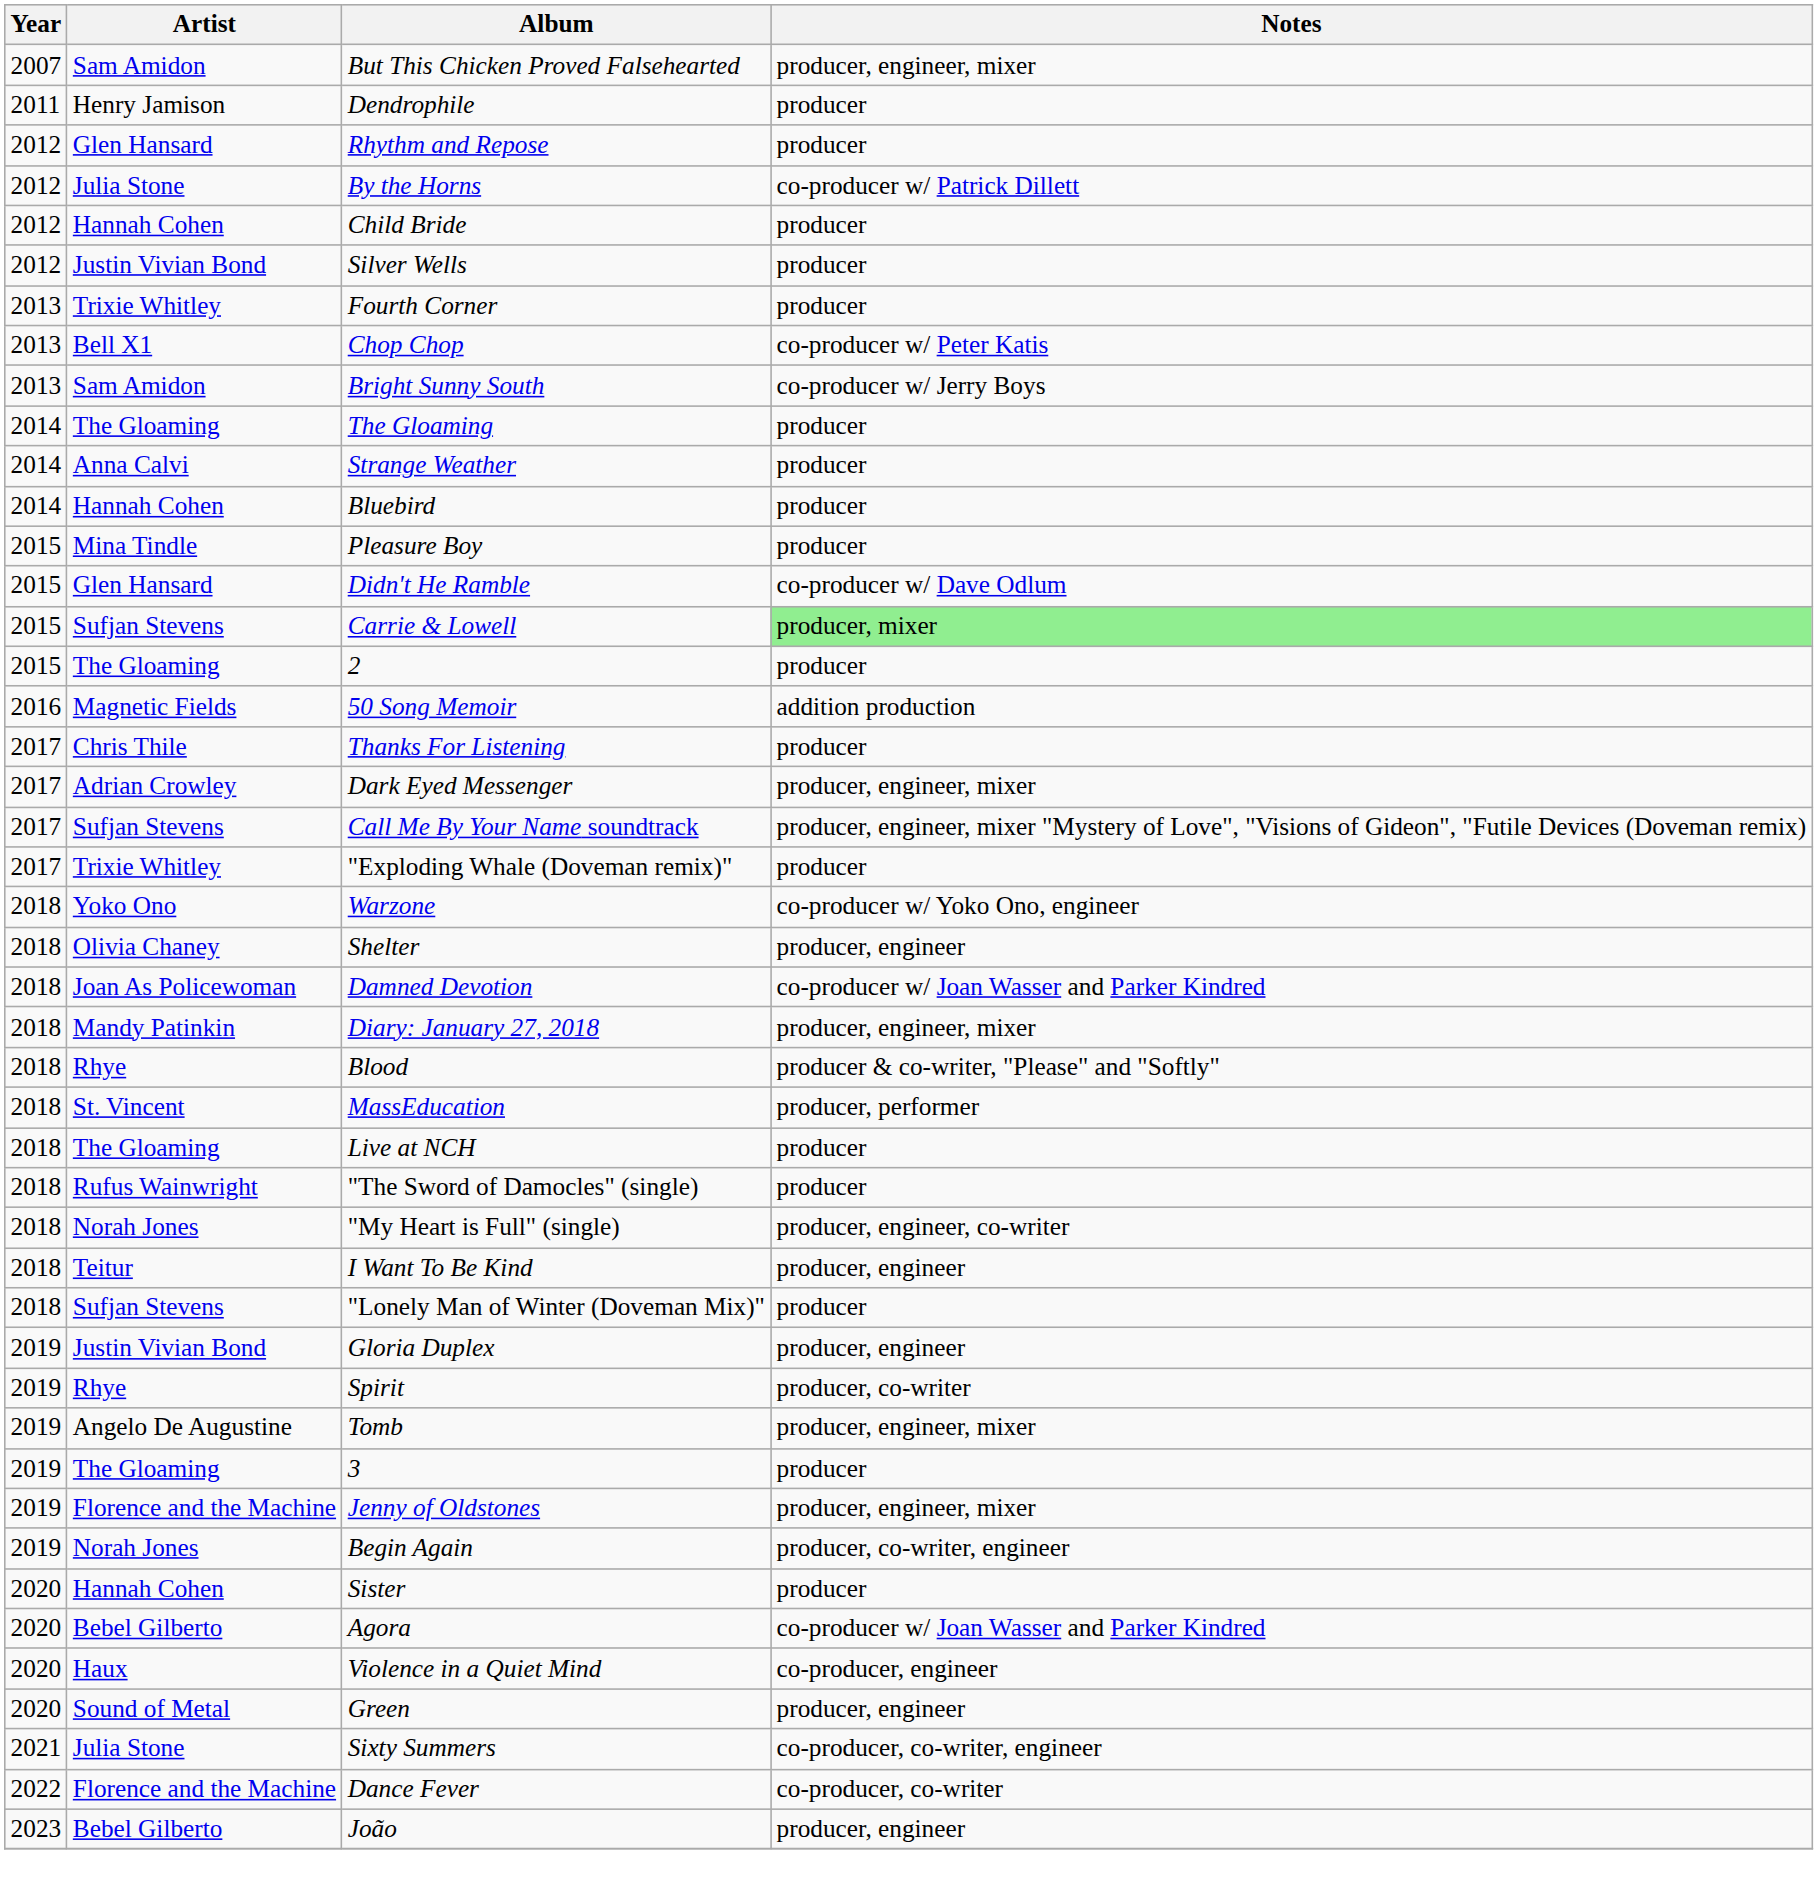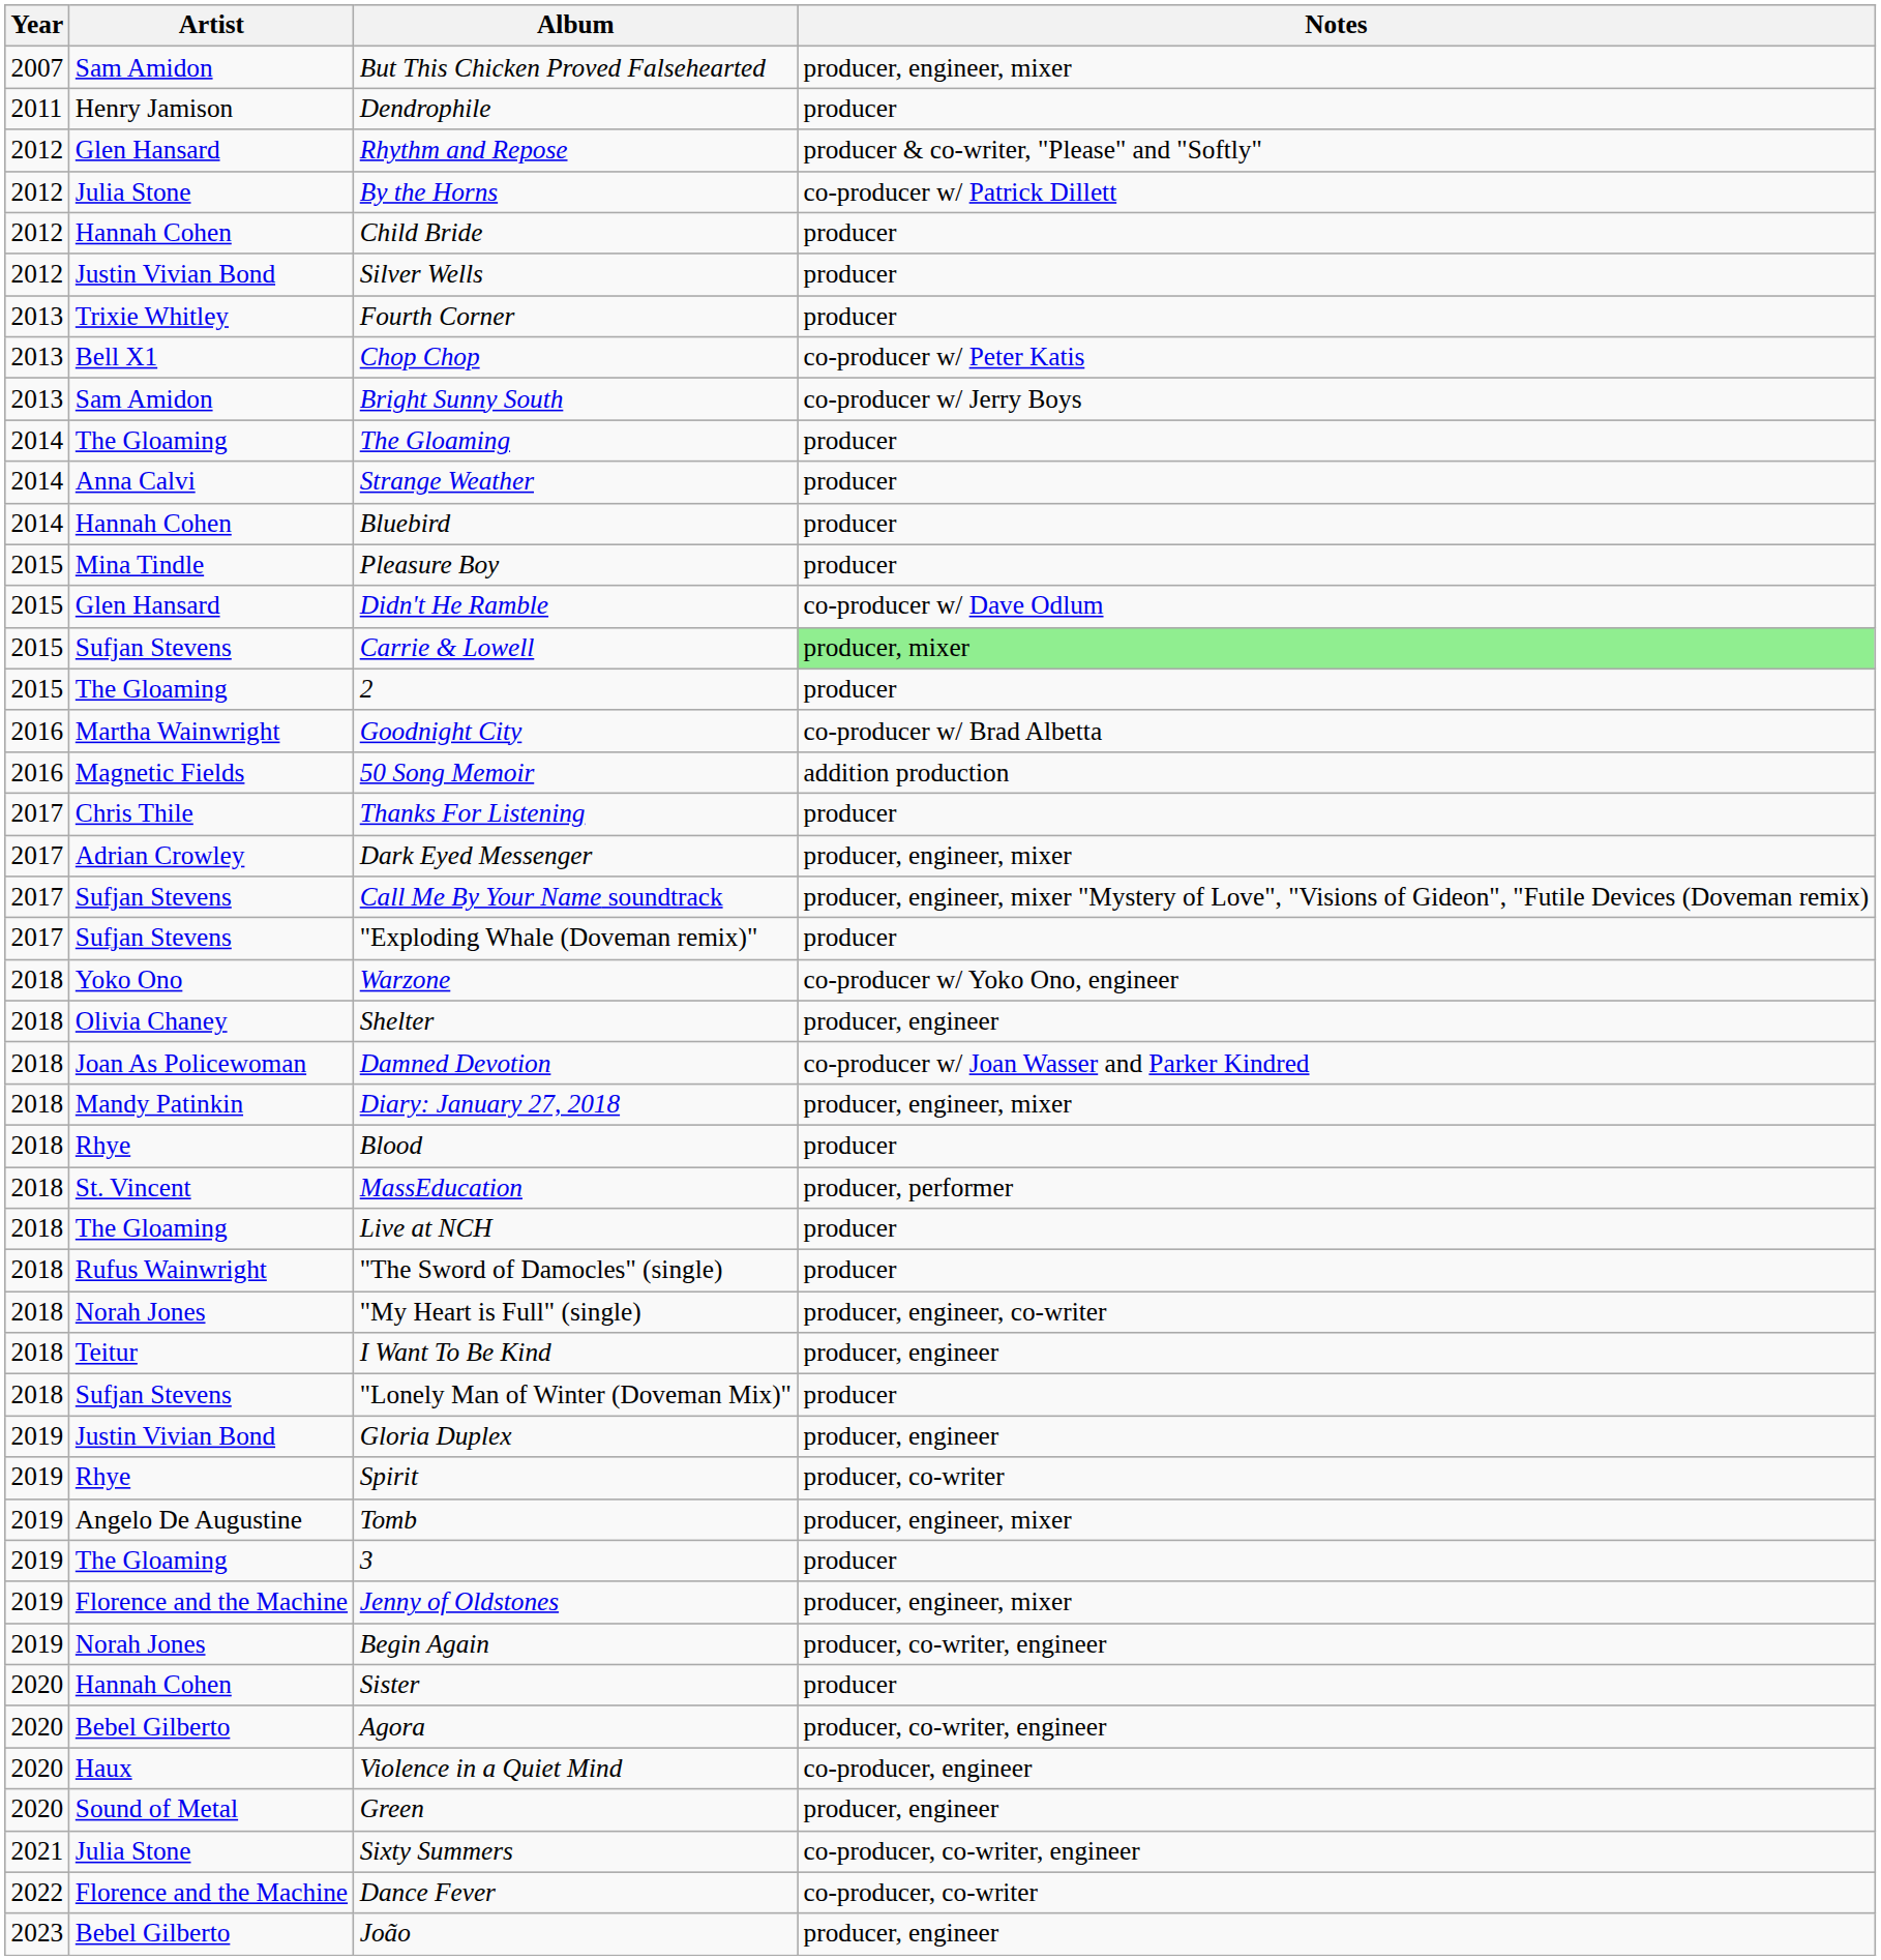Rhythm and Repose | Notes: producer -> producer & co-writer, "Please" and "Softly"
+ row: 2016 | Martha Wainwright | Goodnight City | co-producer w/ Brad Albetta
"Exploding Whale (Doveman remix)" | Artist: Trixie Whitley -> Sufjan Stevens
Blood | Notes: producer & co-writer, "Please" and "Softly" -> producer
Agora | Notes: co-producer w/ Joan Wasser and Parker Kindred -> producer, co-writer, engineer
